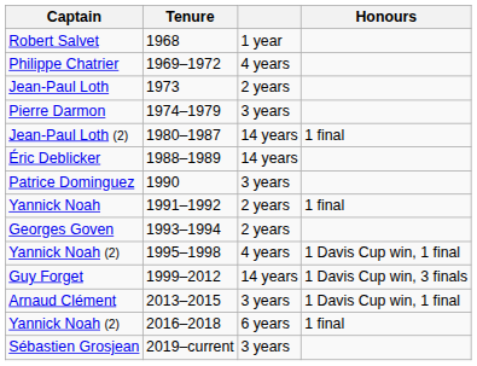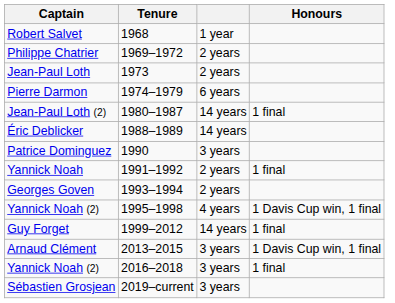Philippe Chatrier | column 3: 4 years -> 2 years
Pierre Darmon | column 3: 3 years -> 6 years
Guy Forget | Honours: 1 Davis Cup win, 3 finals -> 1 final
Yannick Noah (2) / 2016–2018 | column 3: 6 years -> 3 years
